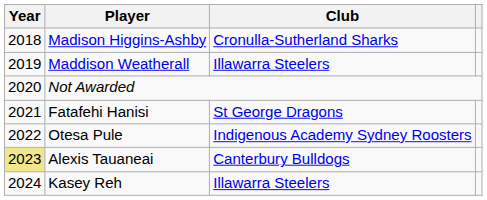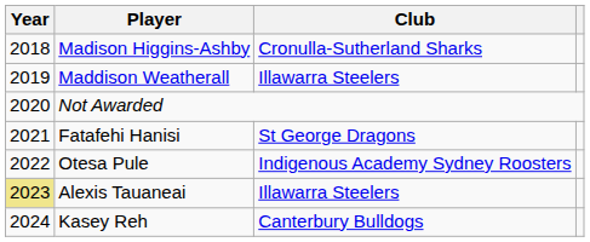Alexis Tauaneai | Club: Canterbury Bulldogs -> Illawarra Steelers
Kasey Reh | Club: Illawarra Steelers -> Canterbury Bulldogs
